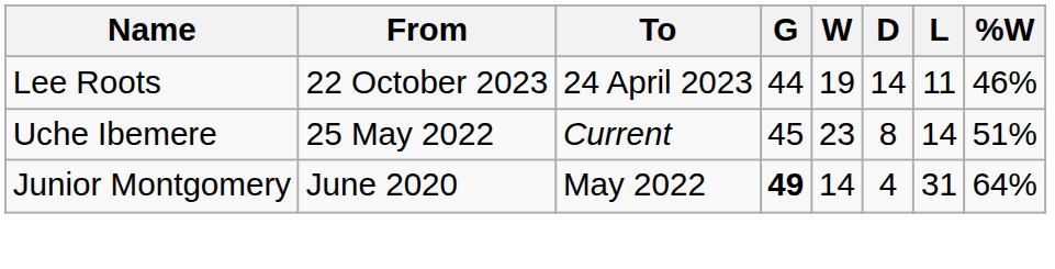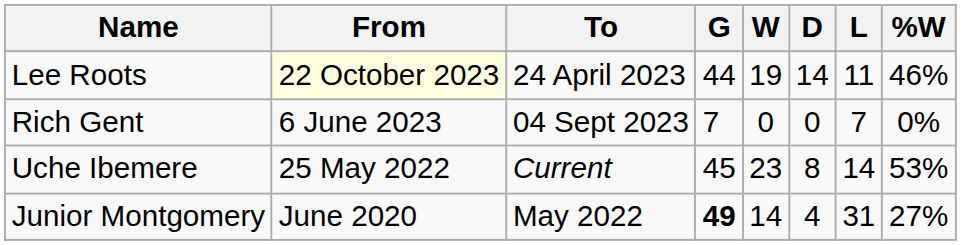Lee Roots | From: no background -> lightyellow background
+ row: Rich Gent | 6 June 2023 | 04 Sept 2023 | 7 | 0 | 0 | 7 | 0%
Uche Ibemere | %W: 51% -> 53%
Junior Montgomery | %W: 64% -> 27%
